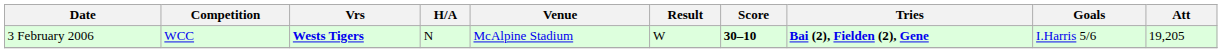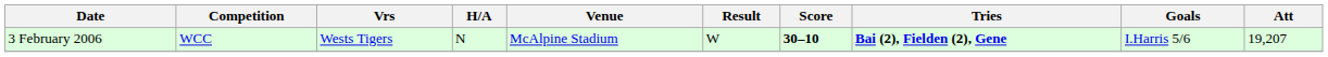3 February 2006 | Vrs: bold -> normal
3 February 2006 | Att: 19,205 -> 19,207
